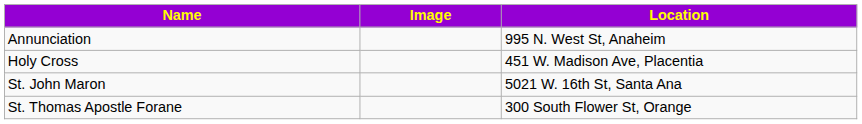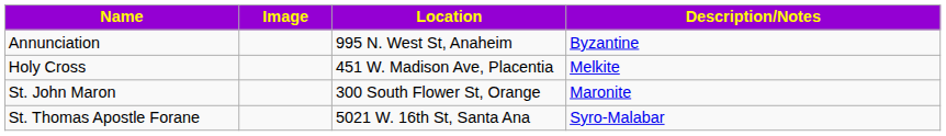+ column: Description/Notes | Byzantine | Melkite | Maronite | Syro-Malabar
St. John Maron | Location: 5021 W. 16th St, Santa Ana -> 300 South Flower St, Orange
St. Thomas Apostle Forane | Location: 300 South Flower St, Orange -> 5021 W. 16th St, Santa Ana
